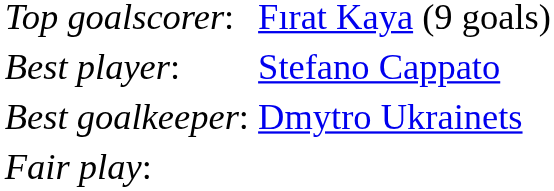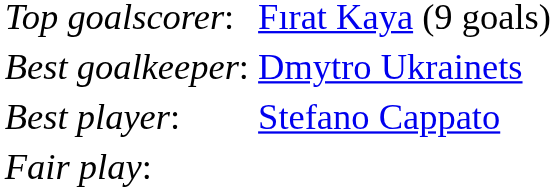rows swapped: Best player: <-> Best goalkeeper:
